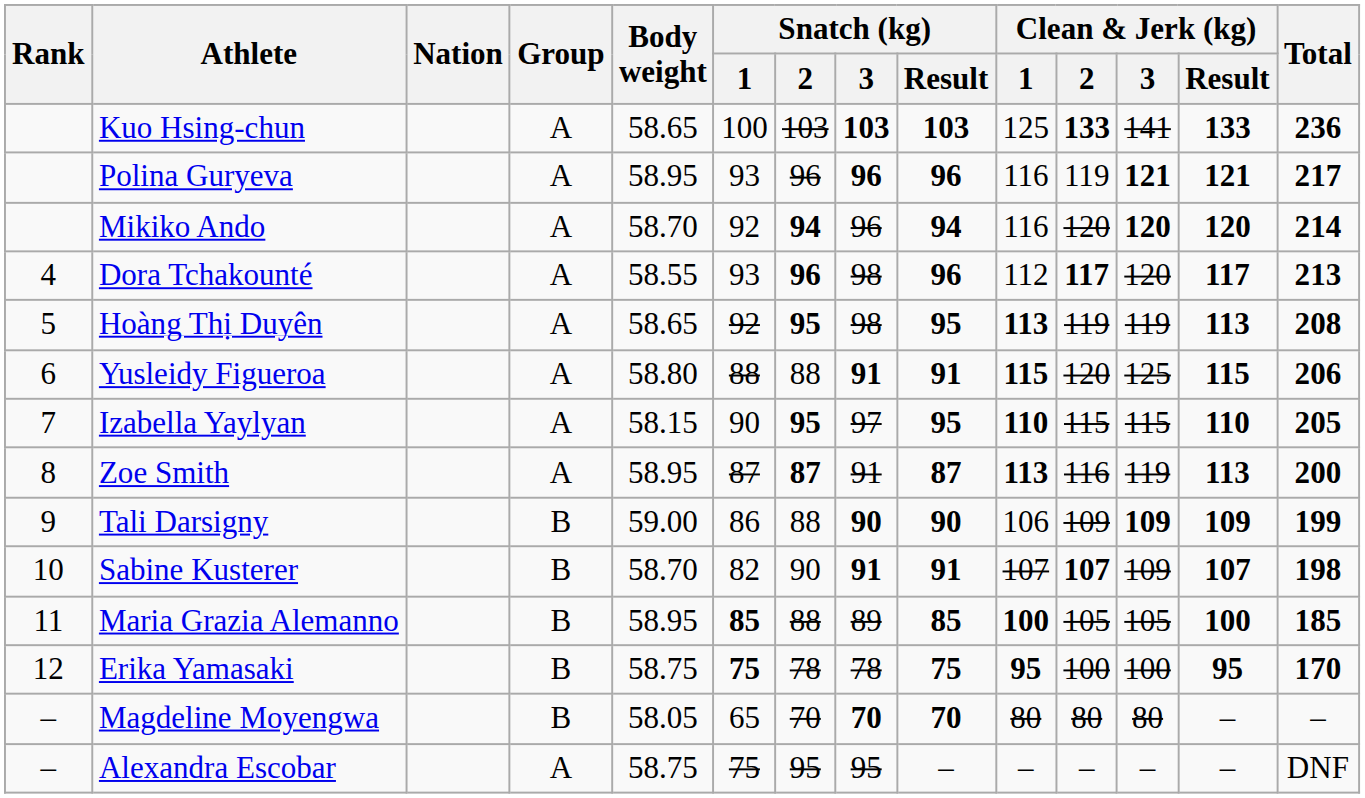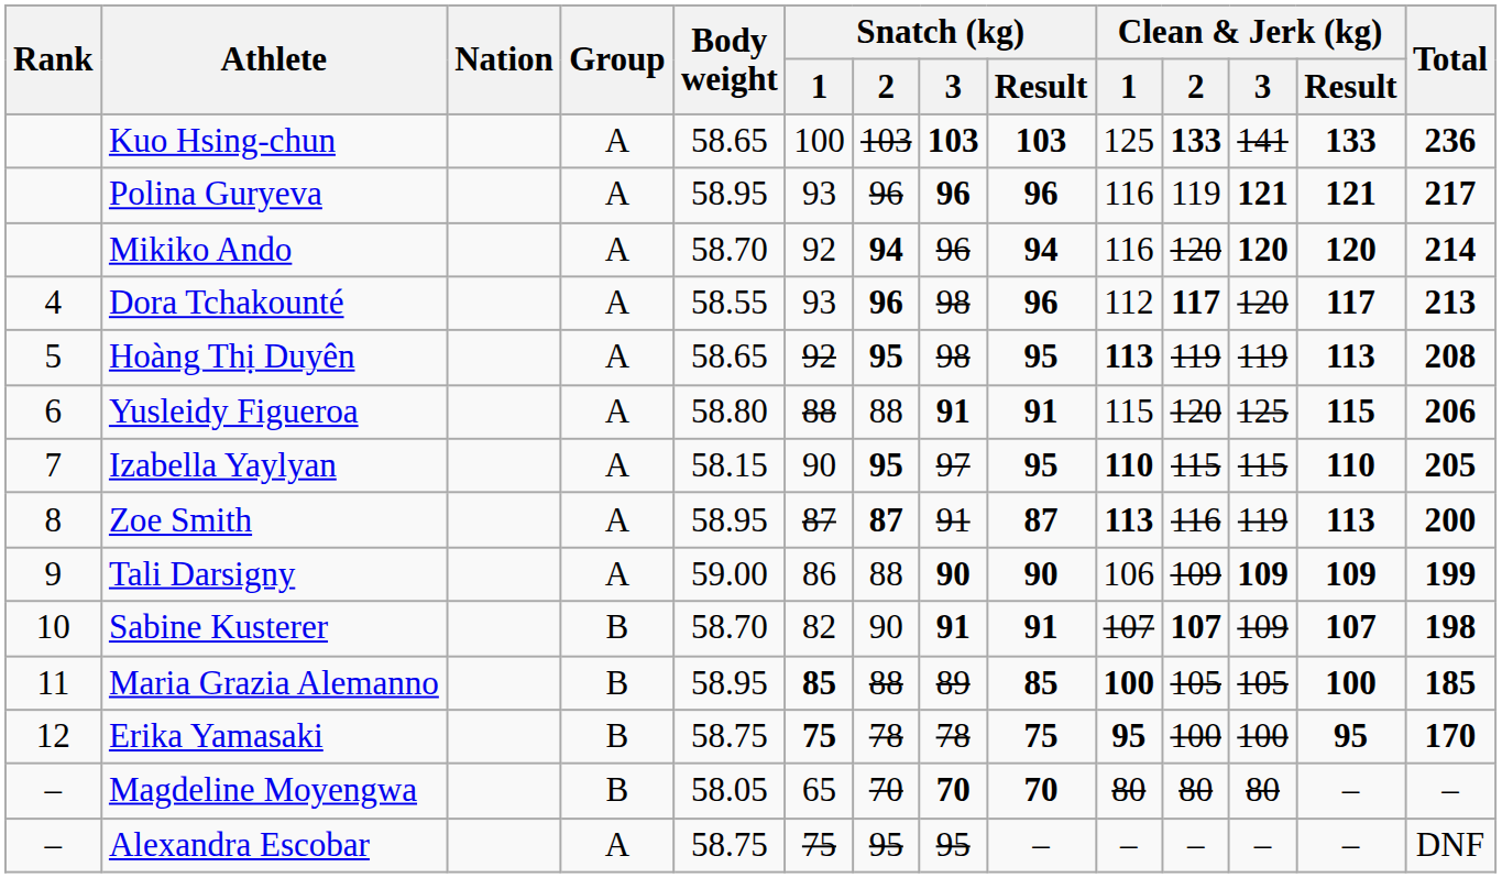Yusleidy Figueroa | Clean & Jerk (kg) / 1: bold -> normal
Tali Darsigny | Group: B -> A
